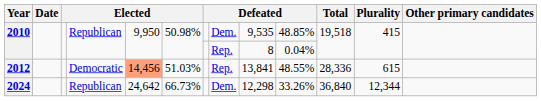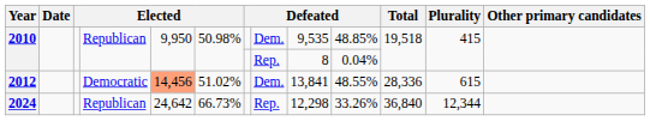2012 | column 6: 51.03% -> 51.02%
2012 | column 8: Rep. -> Dem.
2024 | column 8: Dem. -> Rep.
